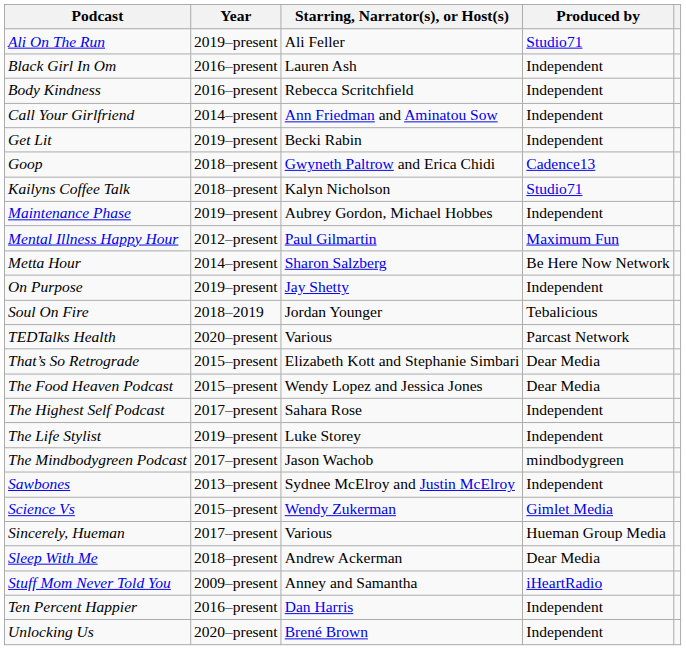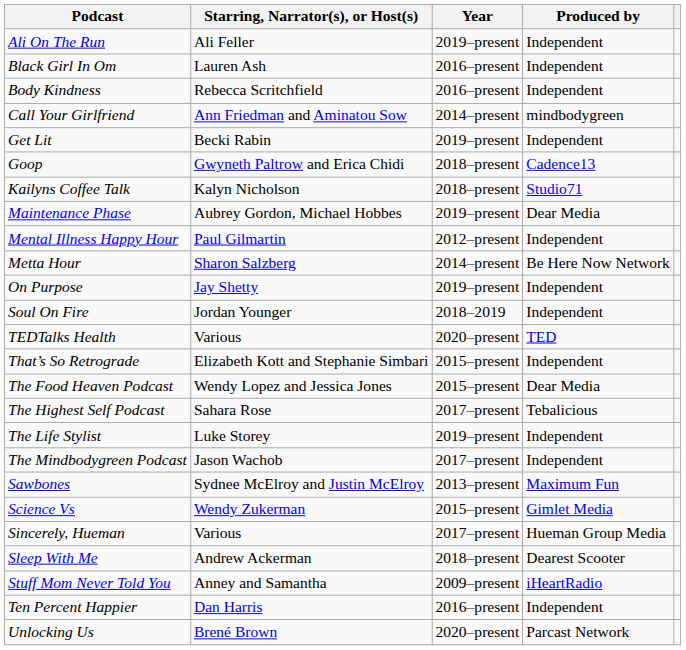columns swapped: Year <-> Starring, Narrator(s), or Host(s)
Ali On The Run | Produced by: Studio71 -> Independent
Call Your Girlfriend | Produced by: Independent -> mindbodygreen
Maintenance Phase | Produced by: Independent -> Dear Media
Mental Illness Happy Hour | Produced by: Maximum Fun -> Independent
Soul On Fire | Produced by: Tebalicious -> Independent
TEDTalks Health | Produced by: Parcast Network -> TED
That’s So Retrograde | Produced by: Dear Media -> Independent
The Highest Self Podcast | Produced by: Independent -> Tebalicious
The Mindbodygreen Podcast | Produced by: mindbodygreen -> Independent
Sawbones | Produced by: Independent -> Maximum Fun
Sleep With Me | Produced by: Dear Media -> Dearest Scooter
Unlocking Us | Produced by: Independent -> Parcast Network
